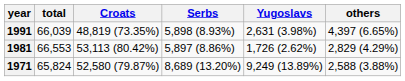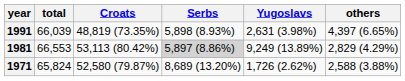1981 | Serbs: no background -> lightgrey background
1981 | Yugoslavs: 1,726 (2.62%) -> 9,249 (13.89%)
1971 | Yugoslavs: 9,249 (13.89%) -> 1,726 (2.62%)
